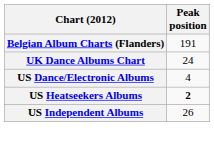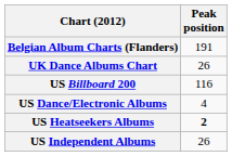UK Dance Albums Chart | Peak position: 24 -> 26
+ row: US Billboard 200 | 116
